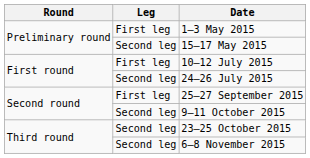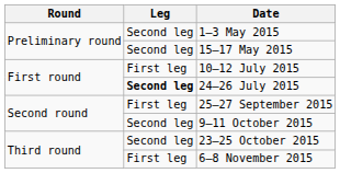1–3 May 2015 | Leg: First leg -> Second leg
24–26 July 2015 | Leg: normal -> bold
6–8 November 2015 | Leg: Second leg -> First leg
